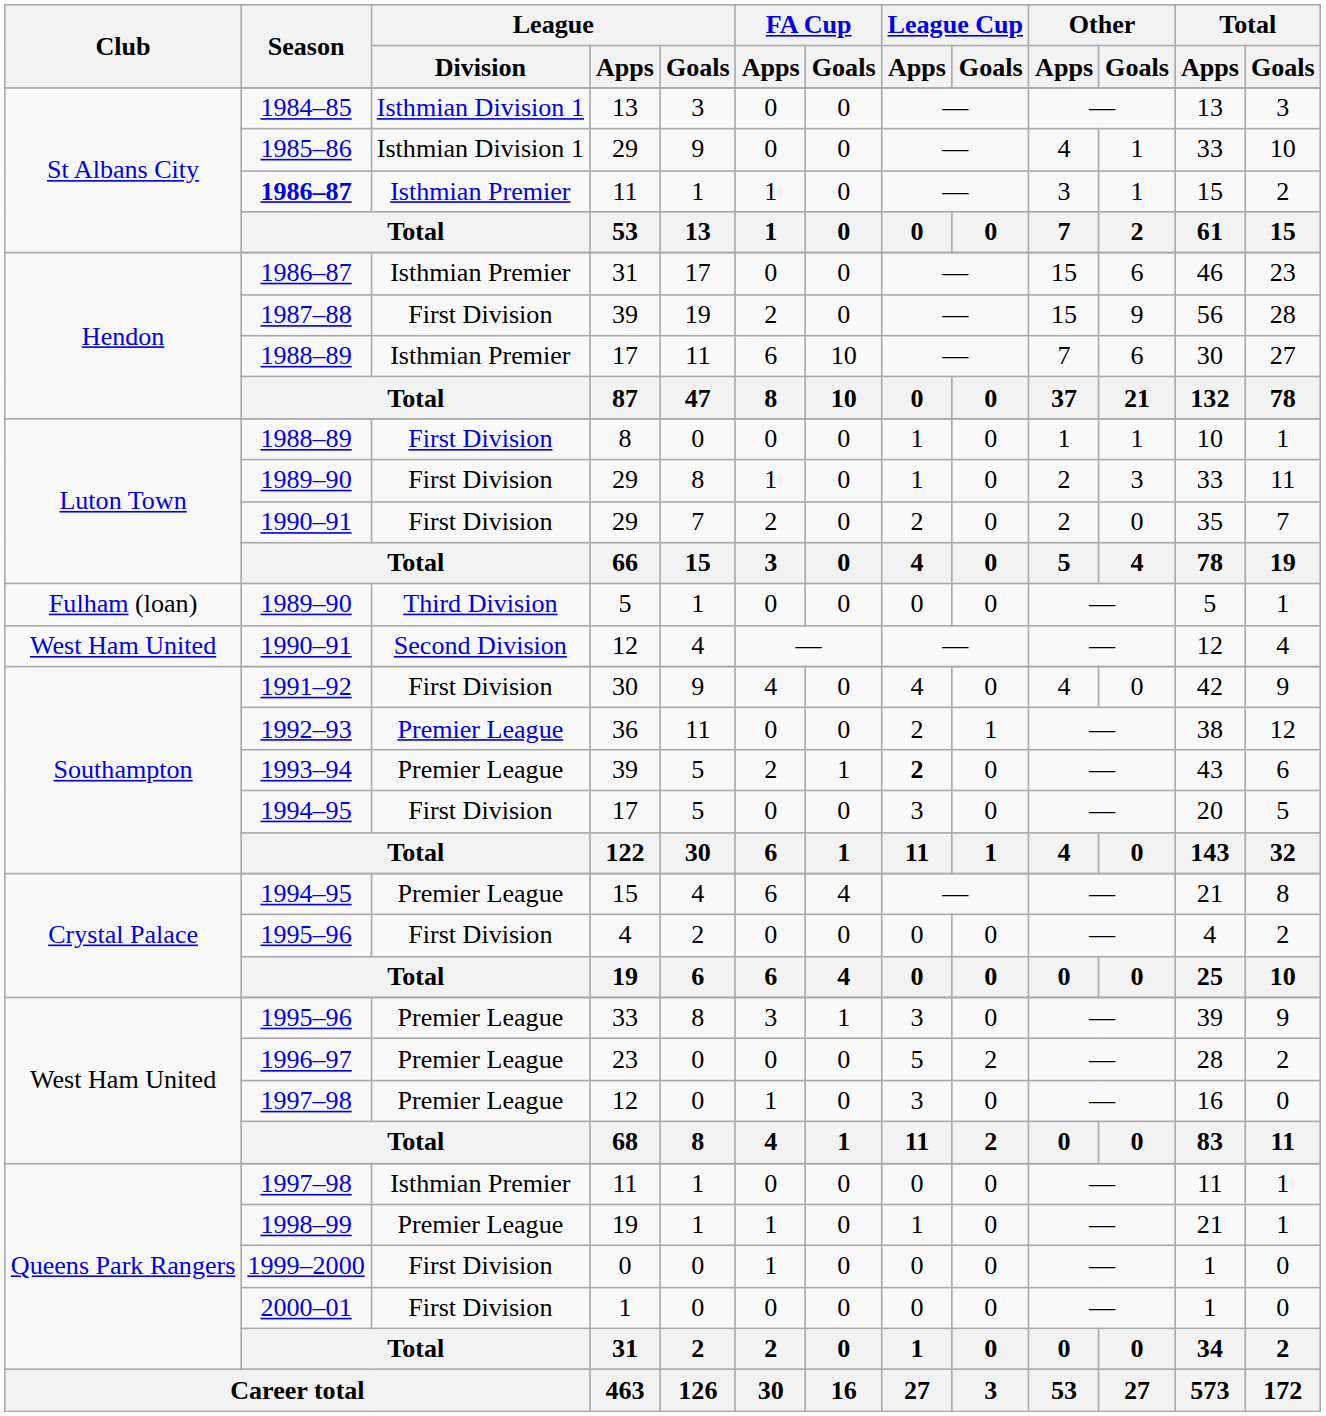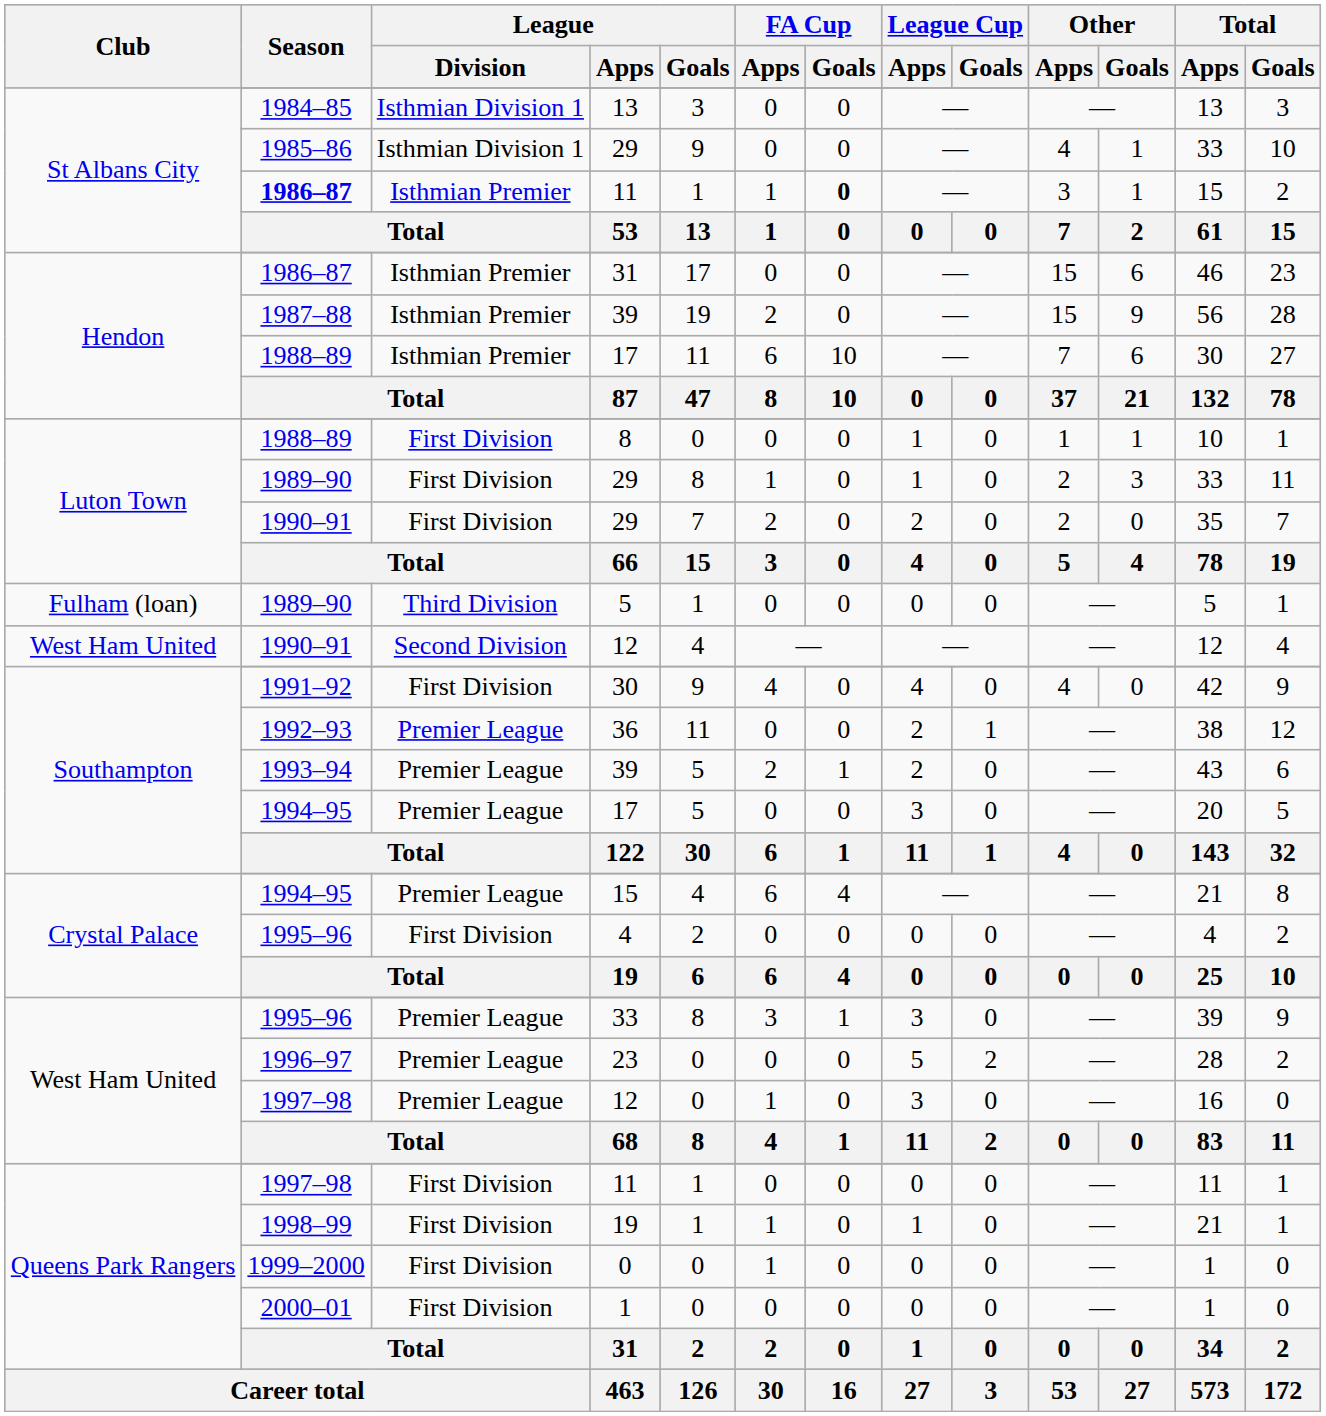St Albans City / 11 | FA Cup / Goals: normal -> bold
Hendon / 39 | League / Division: First Division -> Isthmian Premier
Southampton / 39 | League Cup / Apps: bold -> normal
Southampton / 17 | League / Division: First Division -> Premier League
Queens Park Rangers / 11 | League / Division: Isthmian Premier -> First Division
Queens Park Rangers / 19 | League / Division: Premier League -> First Division
